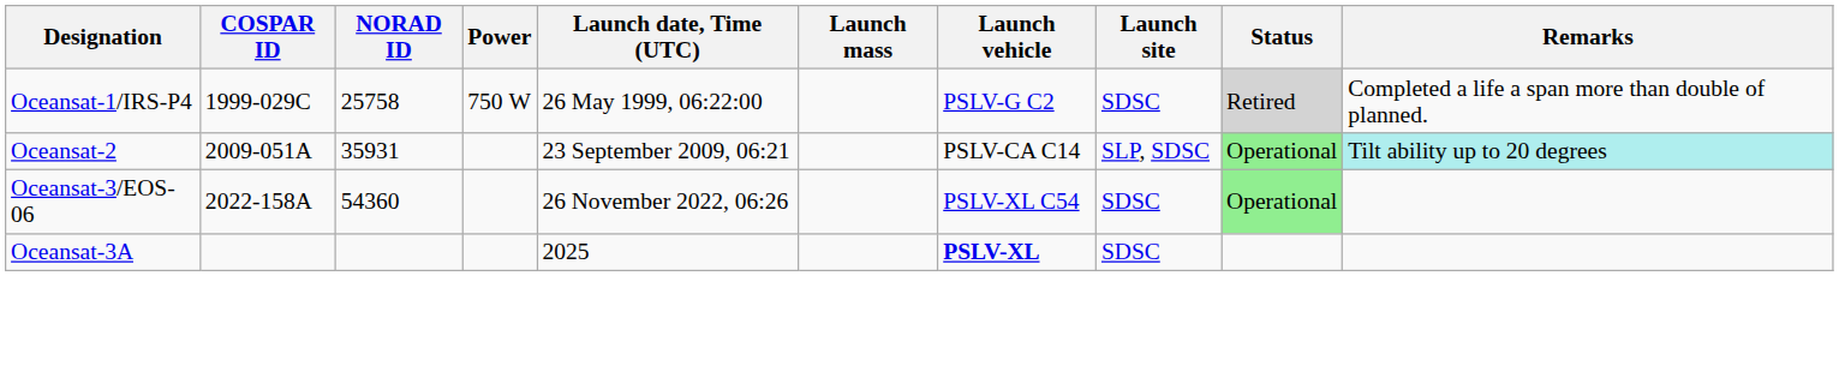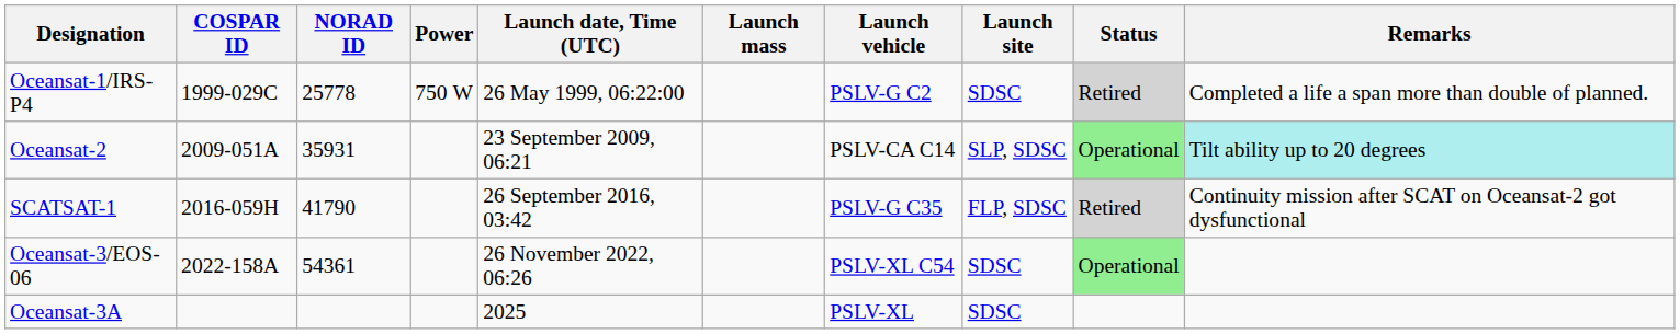Oceansat-1/IRS-P4 | NORAD ID: 25758 -> 25778
+ row: SCATSAT-1 | 2016-059H | 41790 | 26 September 2016, 03:42 | PSLV-G C35 | FLP, SDSC | Retired | Continuity mission after SCAT on Oceansat-2 got dysfunctional
Oceansat-3/EOS-06 | NORAD ID: 54360 -> 54361
Oceansat-3A | Launch vehicle: bold -> normal
